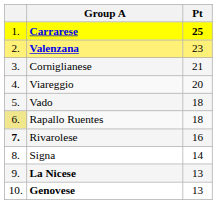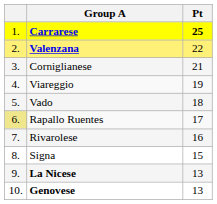Valenzana | Pt: 23 -> 22
Viareggio | Pt: 20 -> 19
Rapallo Ruentes | Pt: 18 -> 17
Rivarolese | column 1: bold -> normal
Signa | Pt: 14 -> 15
